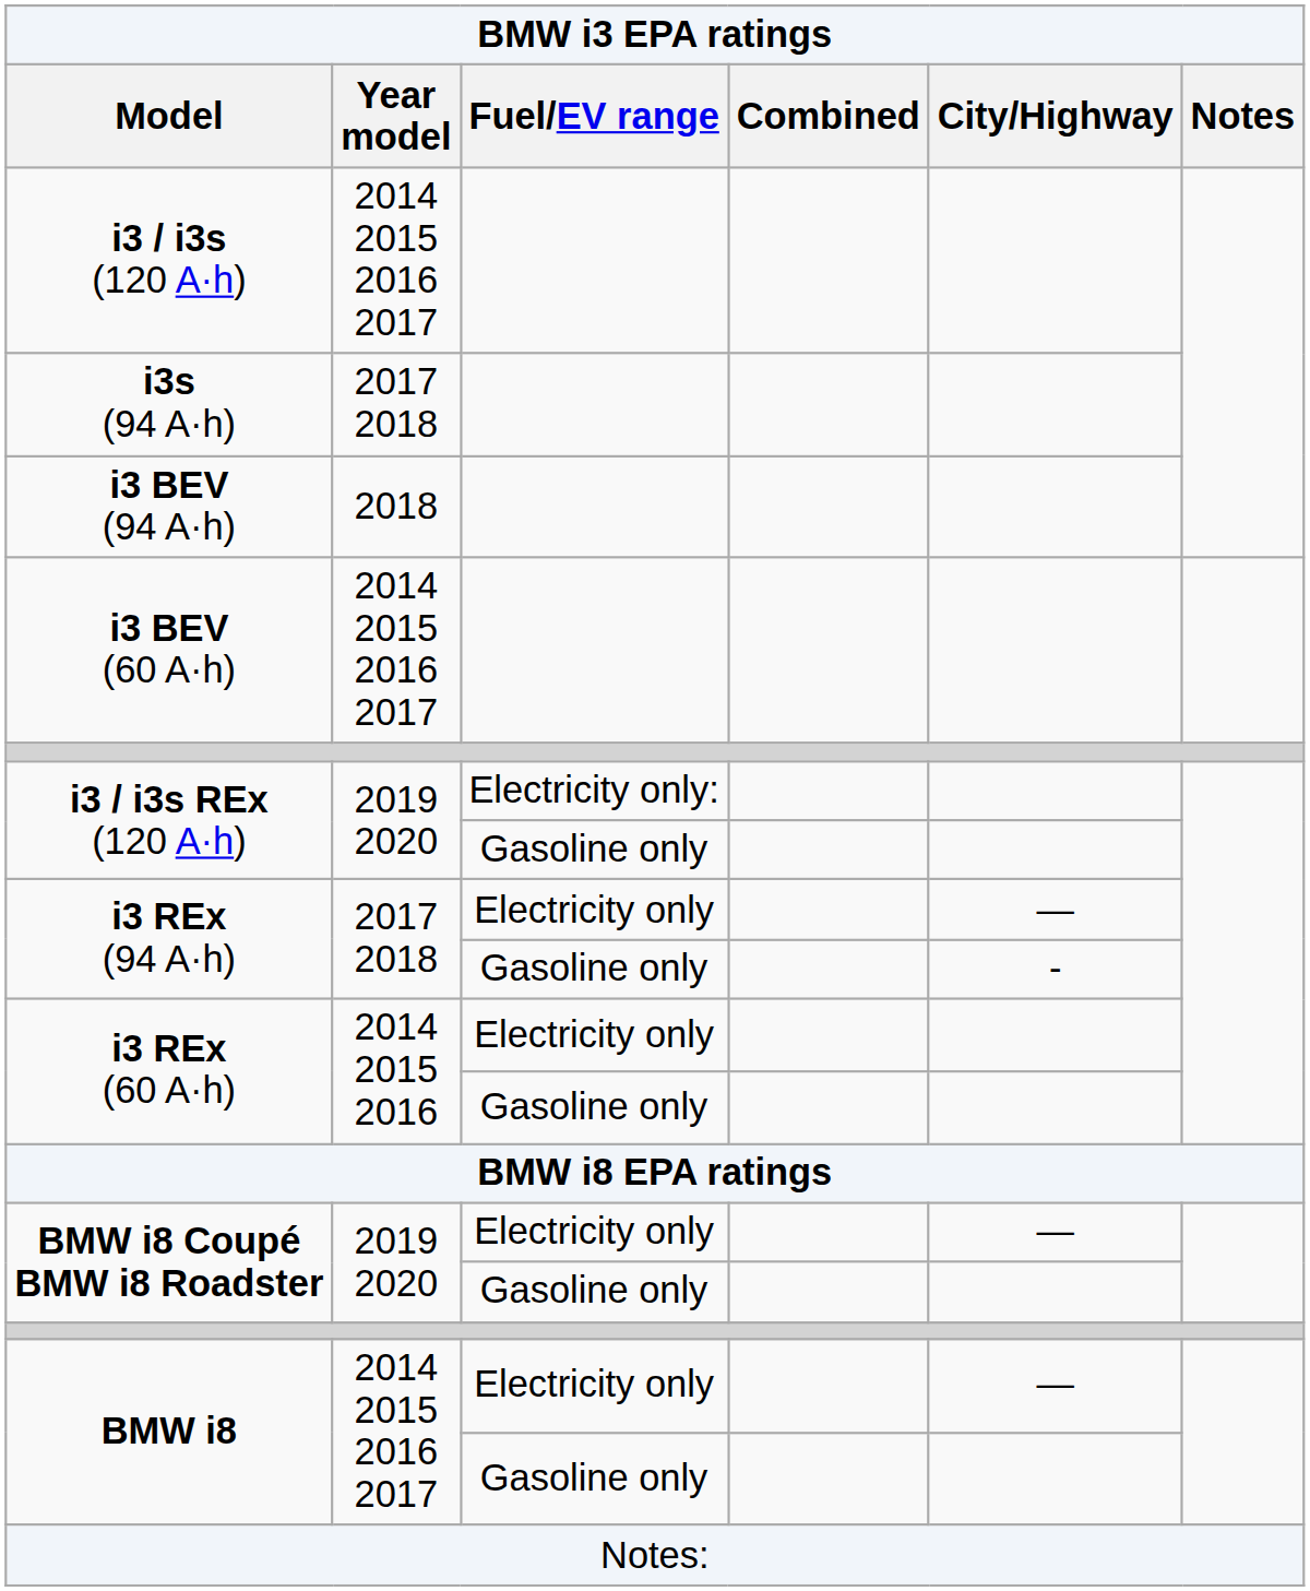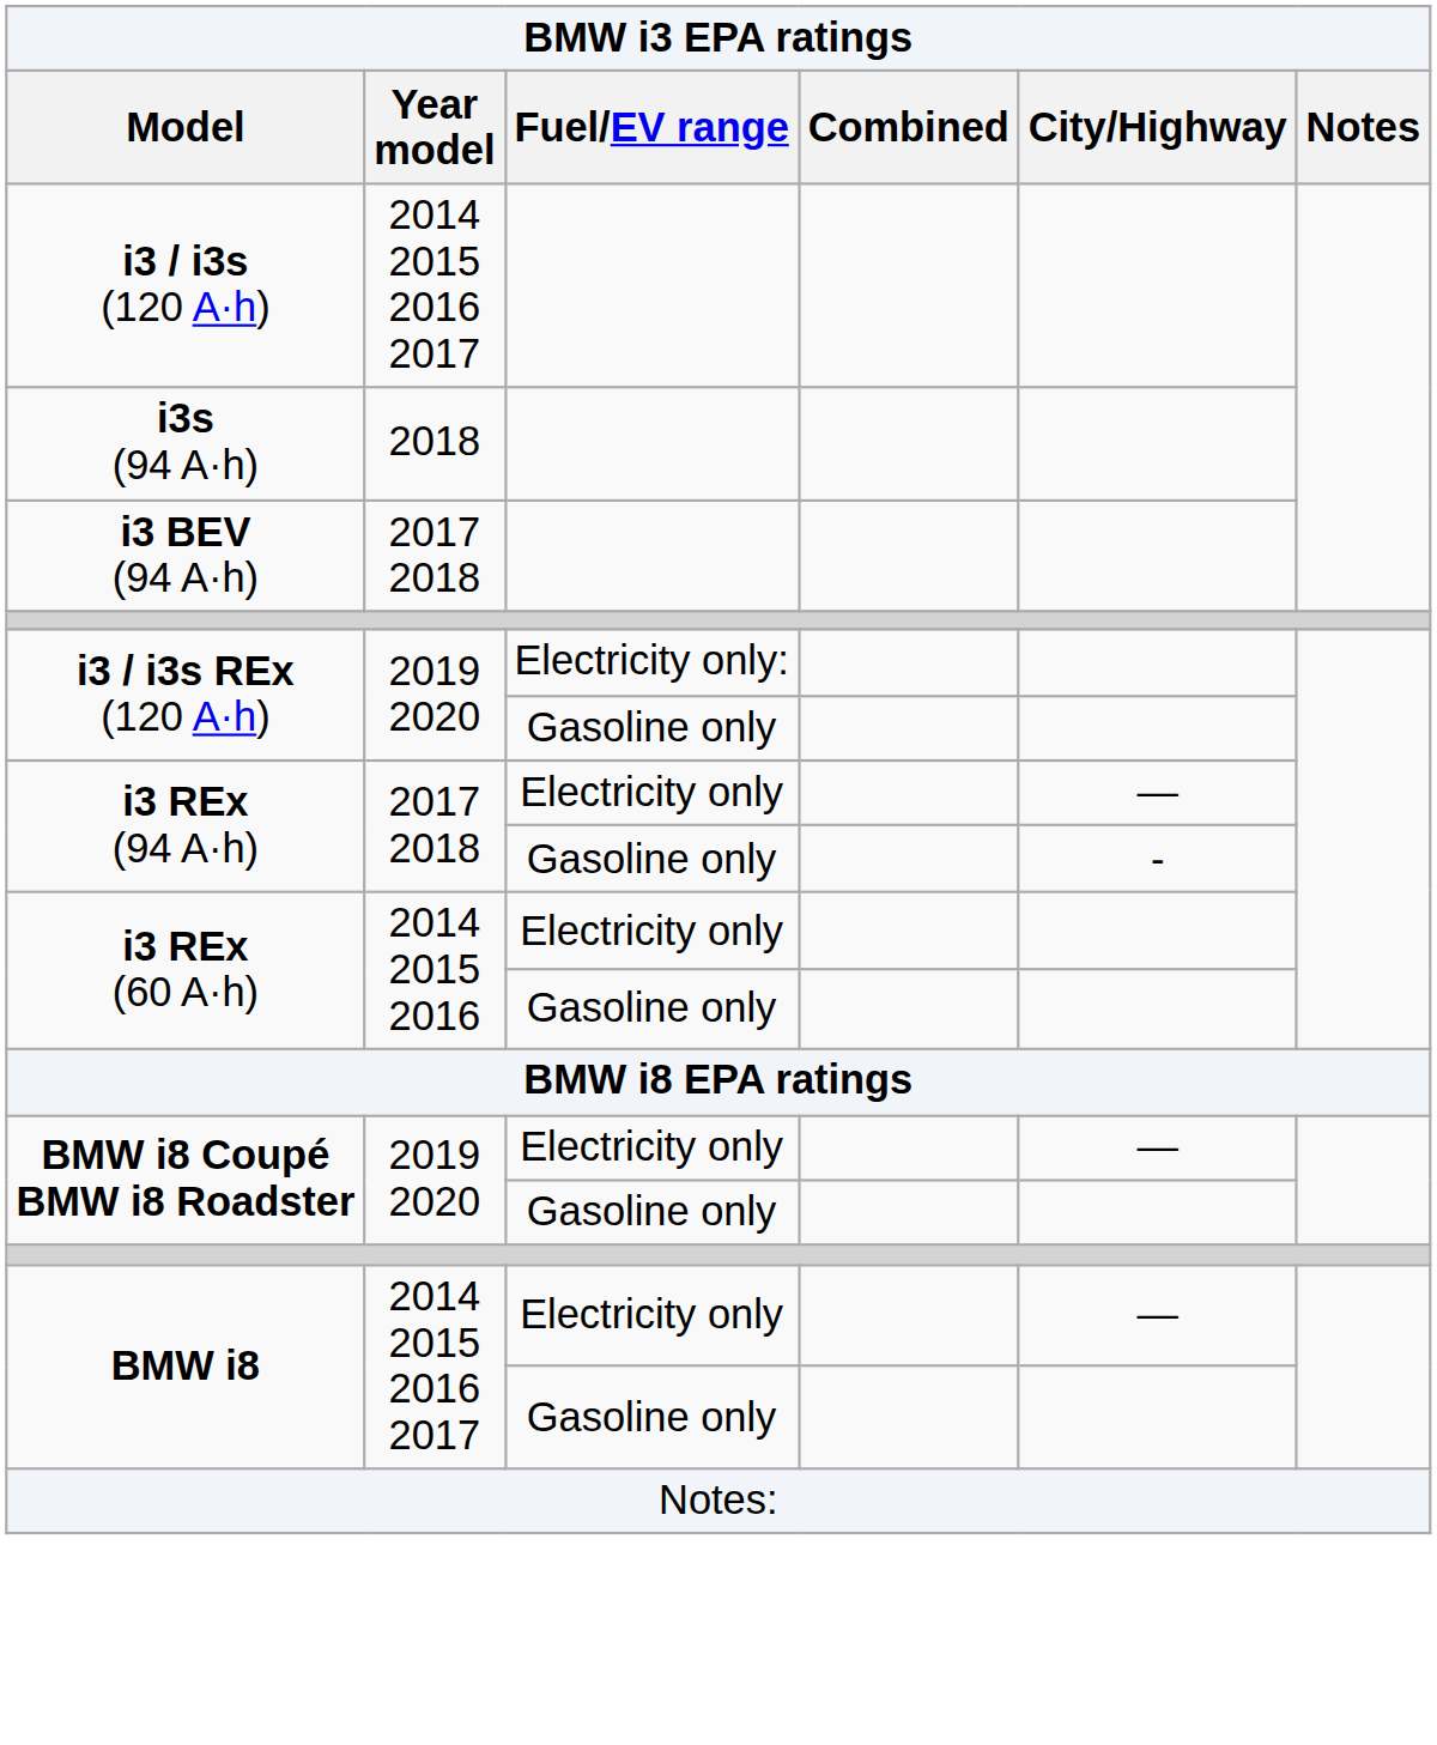i3s (94 A·h) | Year model: 2017 2018 -> 2018
i3 BEV (94 A·h) | Year model: 2018 -> 2017 2018
- row: i3 BEV (60 A·h) | 2014 2015 2016 2017
